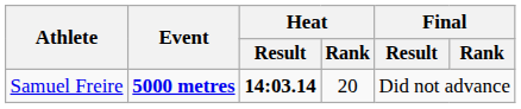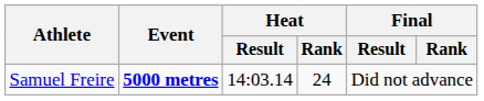Samuel Freire | Heat / Result: bold -> normal
Samuel Freire | Heat / Rank: 20 -> 24
